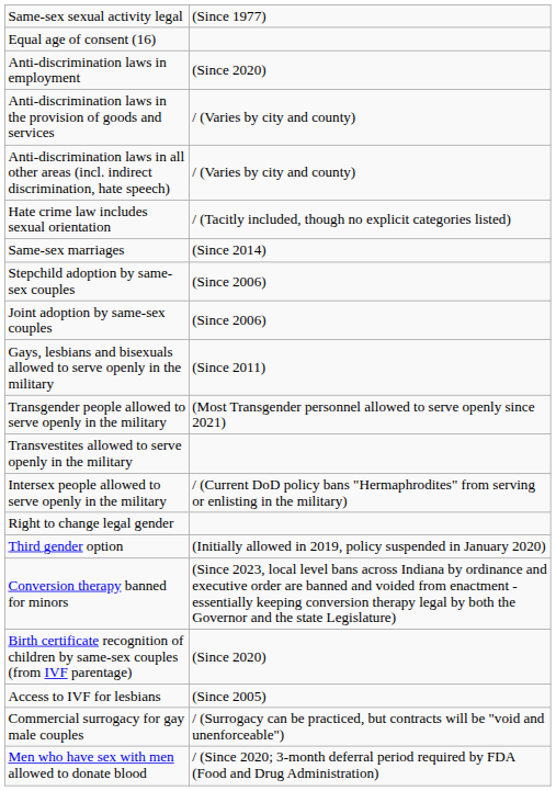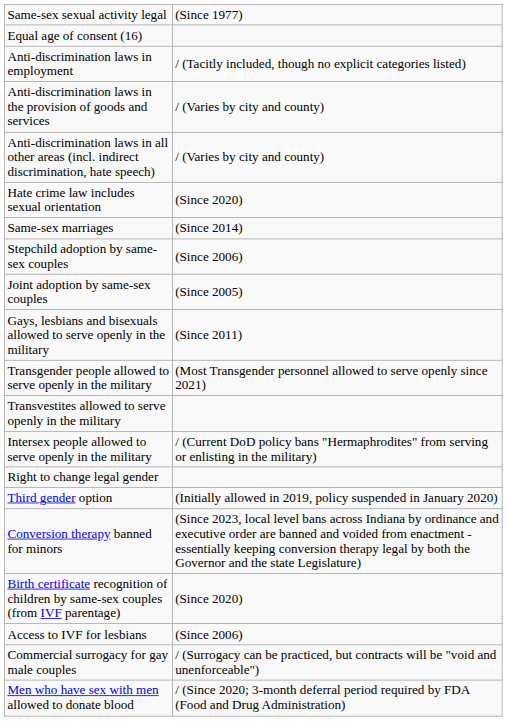Anti-discrimination laws in employment | column 2: (Since 2020) -> / (Tacitly included, though no explicit categories listed)
Hate crime law includes sexual orientation | column 2: / (Tacitly included, though no explicit categories listed) -> (Since 2020)
Joint adoption by same-sex couples | column 2: (Since 2006) -> (Since 2005)
Access to IVF for lesbians | column 2: (Since 2005) -> (Since 2006)
